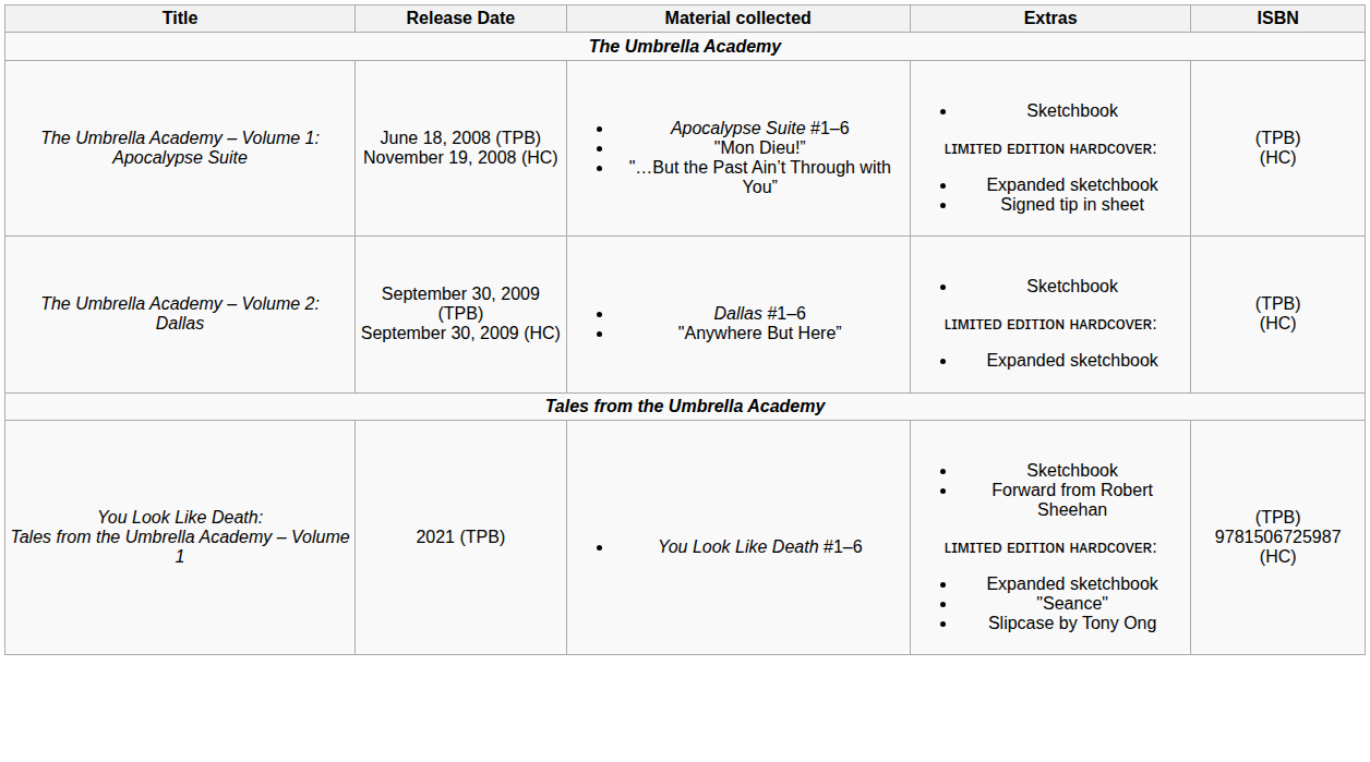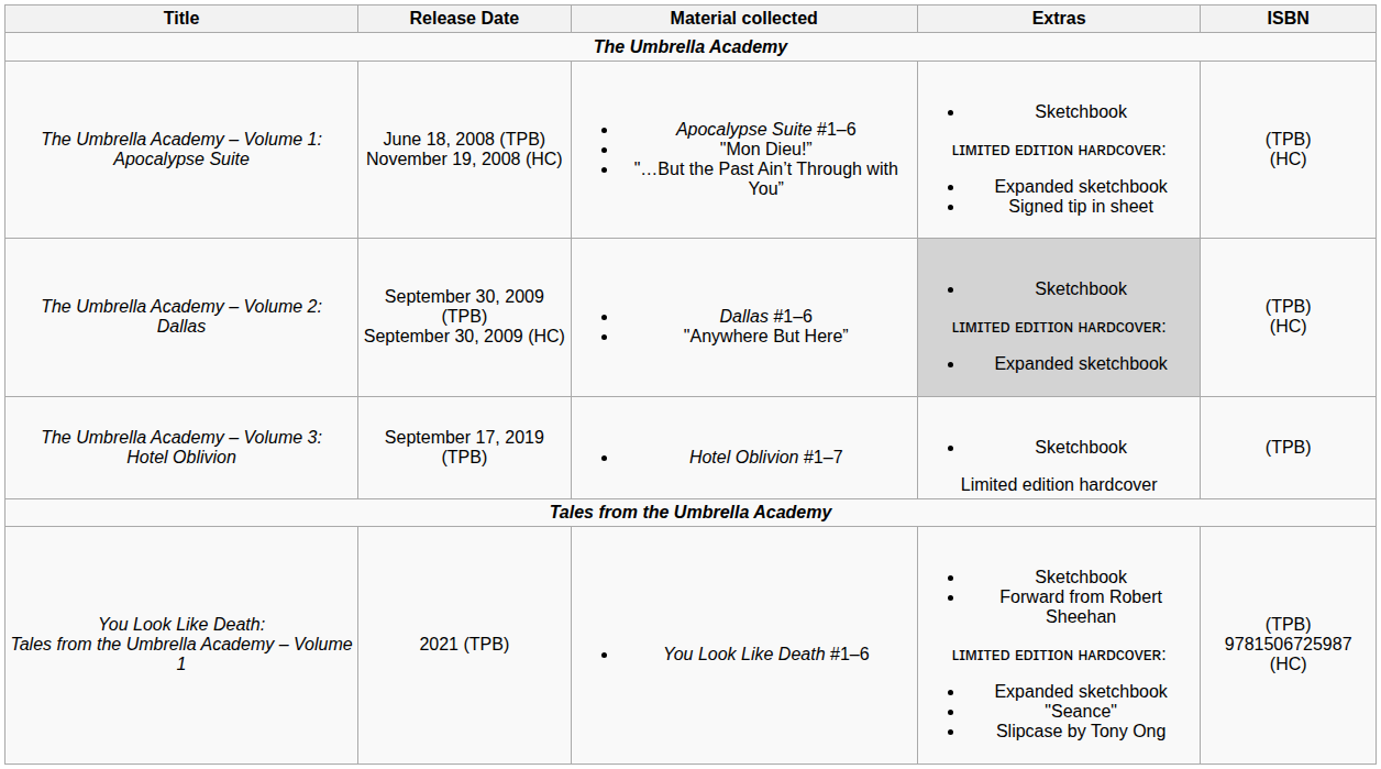The Umbrella Academy – Volume 2: Dallas | Extras: no background -> lightgrey background
+ row: The Umbrella Academy – Volume 3: Hotel Oblivion | September 17, 2019 (TPB) | Hotel Oblivion #1–7 | Sketchbook Limited edition hardcover | (TPB)
